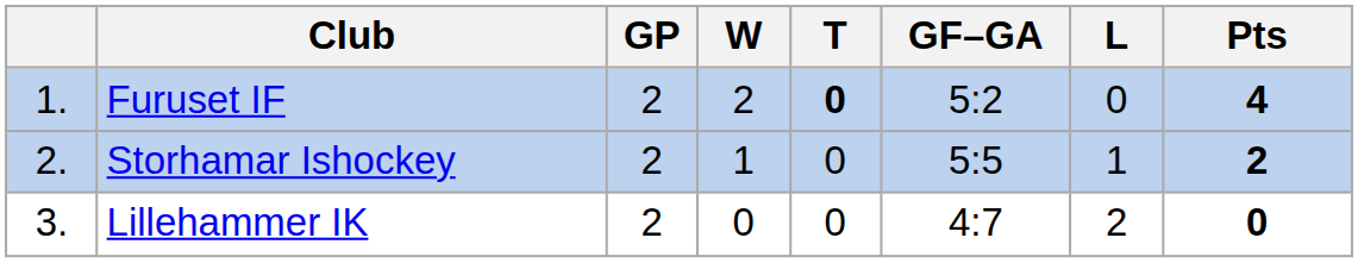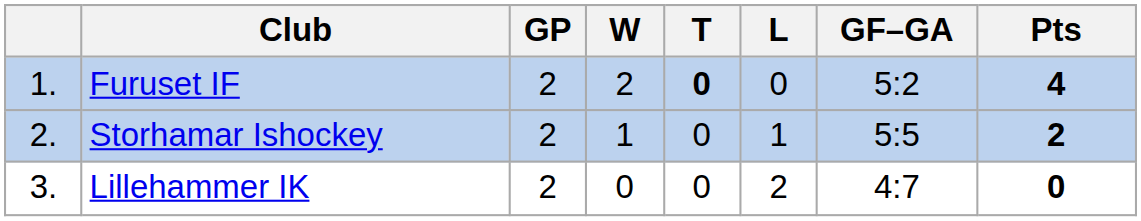columns swapped: L <-> GF–GA
